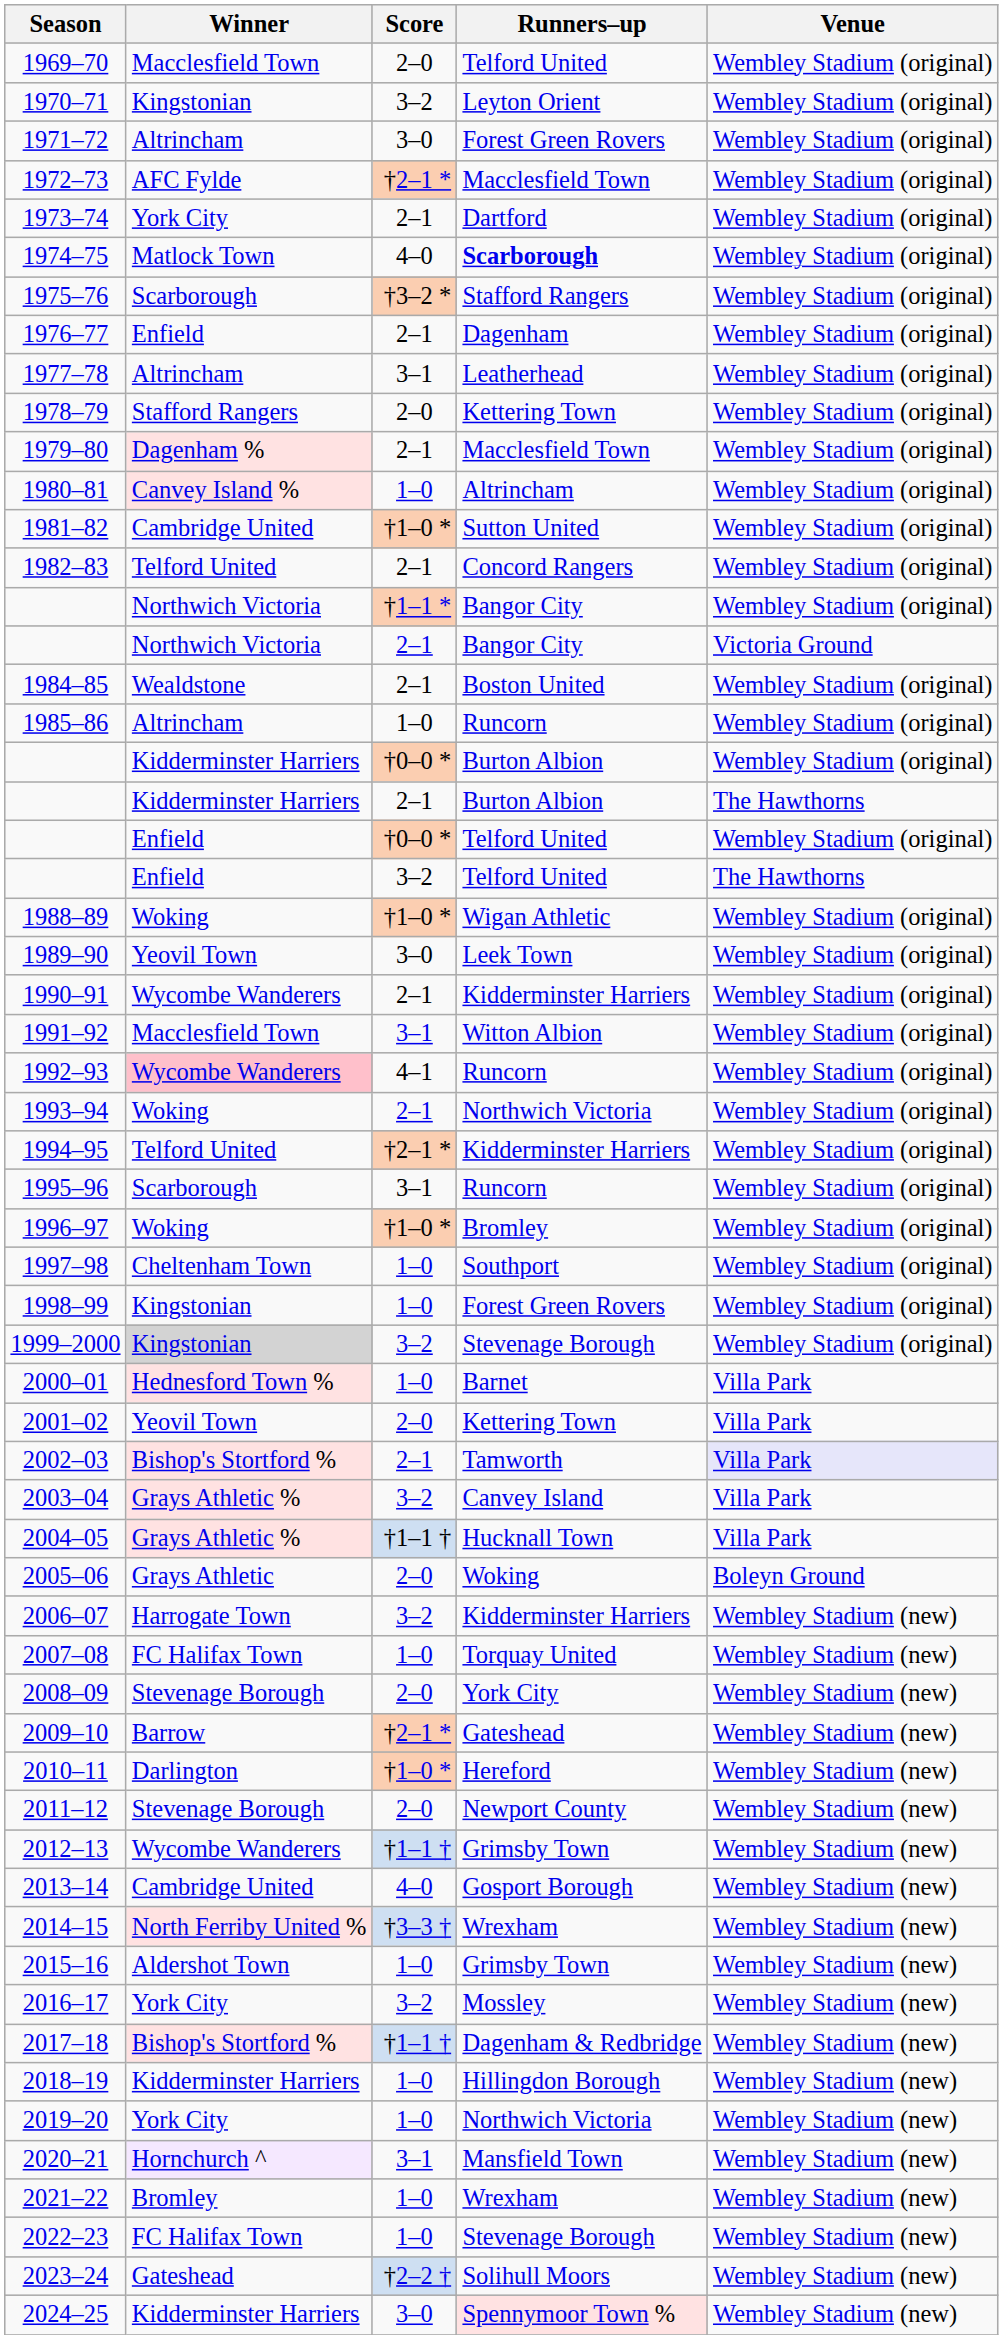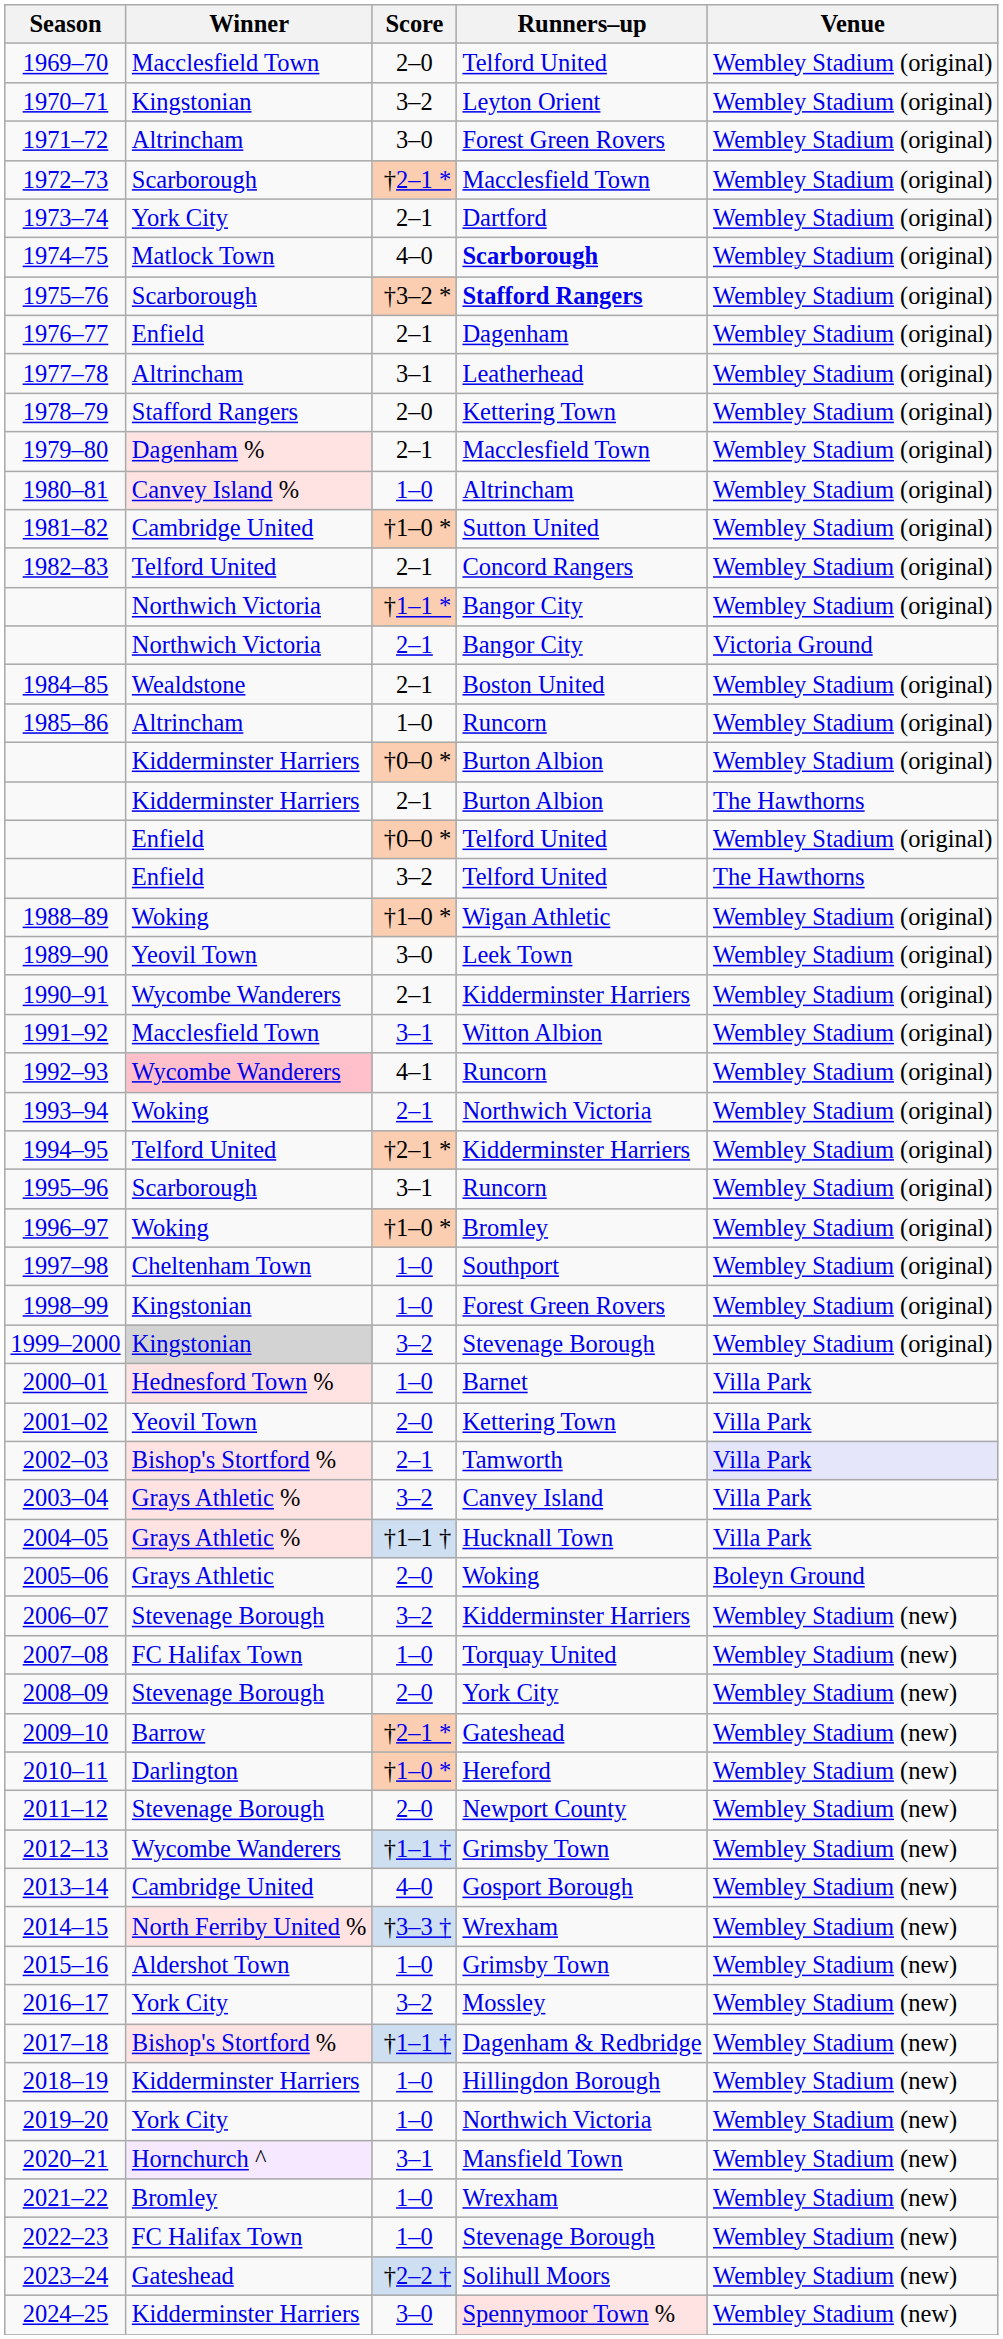1972–73 | Winner: AFC Fylde -> Scarborough
1975–76 | Runners–up: normal -> bold
2006–07 | Winner: Harrogate Town -> Stevenage Borough
